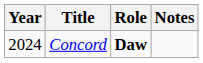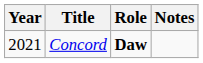Concord | Year: 2024 -> 2021
